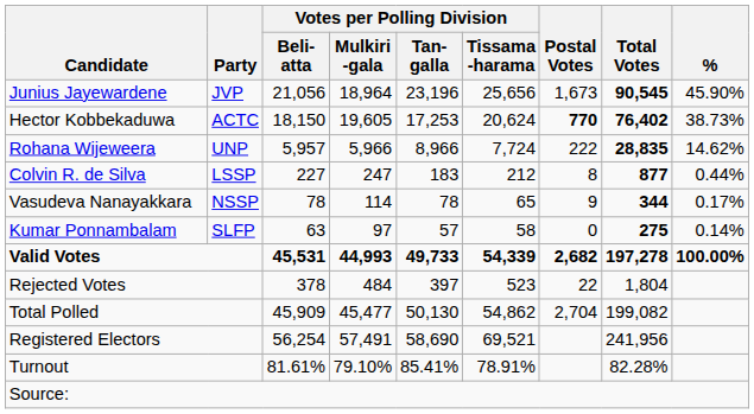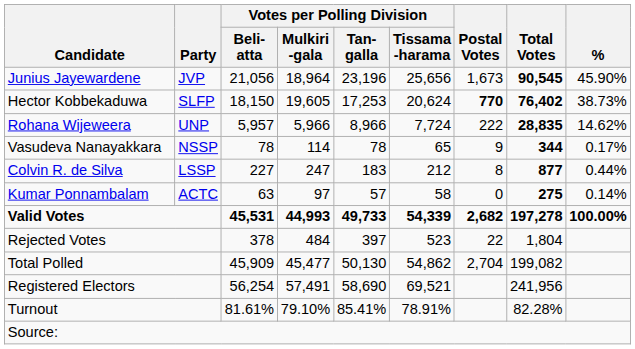Hector Kobbekaduwa | Party: ACTC -> SLFP
rows swapped: Colvin R. de Silva <-> Vasudeva Nanayakkara
Kumar Ponnambalam | Party: SLFP -> ACTC
